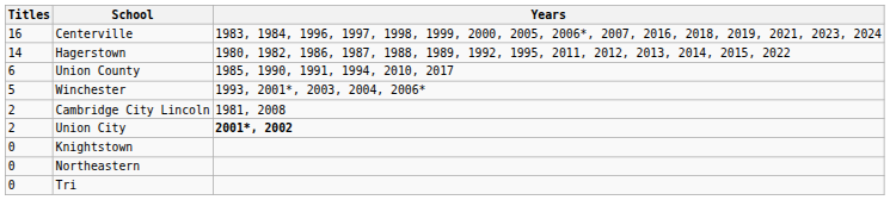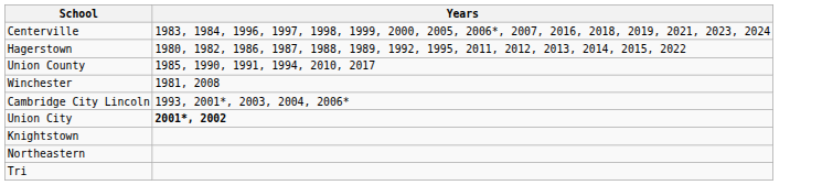- column: Titles | 16 | 14 | 6 | 5 | 2 | 2 | 0 | 0 | 0
Winchester | Years: 1993, 2001*, 2003, 2004, 2006* -> 1981, 2008
Cambridge City Lincoln | Years: 1981, 2008 -> 1993, 2001*, 2003, 2004, 2006*
